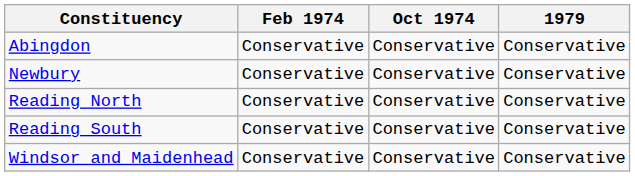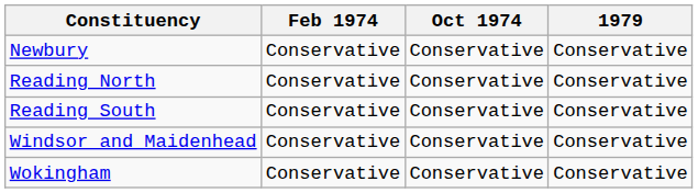- row: Abingdon | Conservative | Conservative | Conservative
+ row: Wokingham | Conservative | Conservative | Conservative
